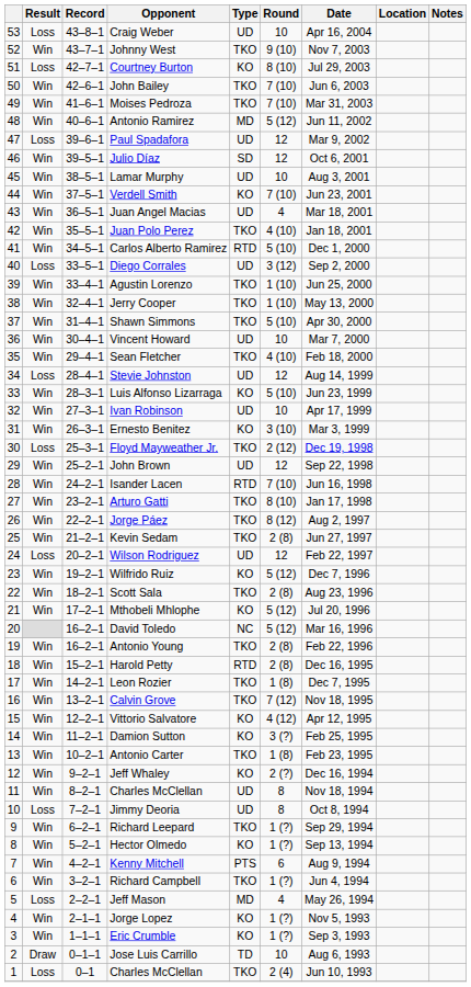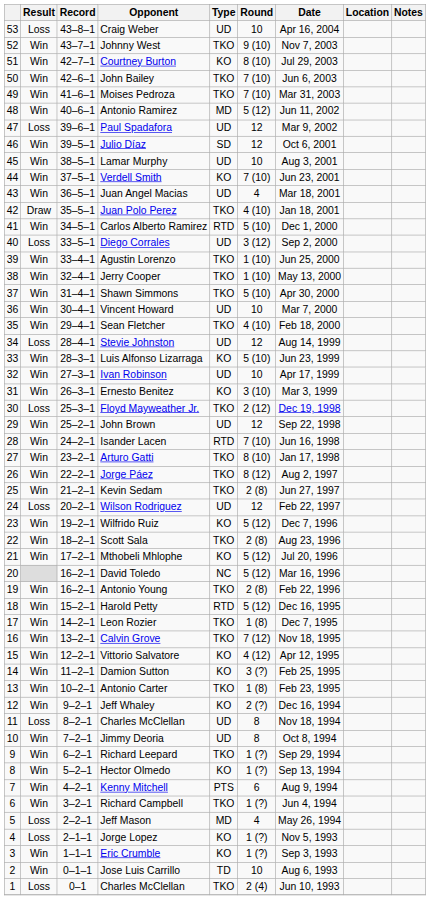Courtney Burton | Result: Loss -> Win
Juan Polo Perez | Result: Win -> Draw
Harold Petty | Round: 2 (8) -> 5 (12)
11 / Charles McClellan | Result: Win -> Loss
Jimmy Deoria | Result: Loss -> Win
Jorge Lopez | Result: Win -> Loss
Jose Luis Carrillo | Result: Draw -> Win
